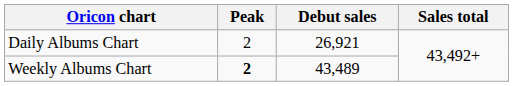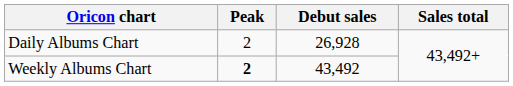Daily Albums Chart | Debut sales: 26,921 -> 26,928
Weekly Albums Chart | Debut sales: 43,489 -> 43,492
